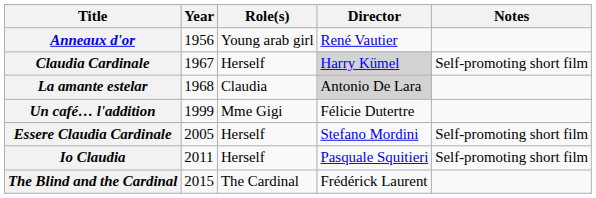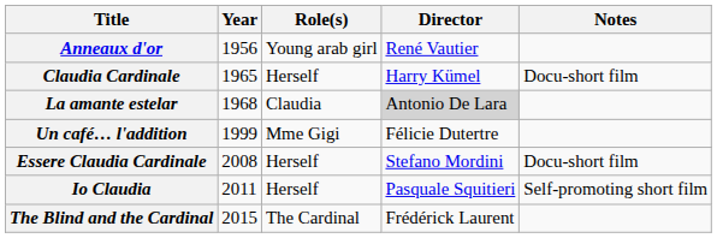Claudia Cardinale | Year: 1967 -> 1965
Claudia Cardinale | Director: lightgrey background -> no background
Claudia Cardinale | Notes: Self-promoting short film -> Docu-short film
Essere Claudia Cardinale | Year: 2005 -> 2008
Essere Claudia Cardinale | Notes: Self-promoting short film -> Docu-short film
